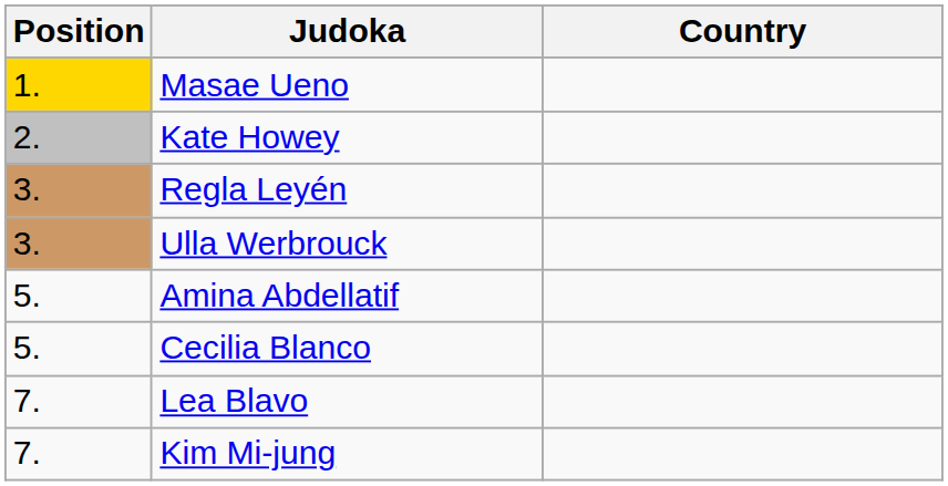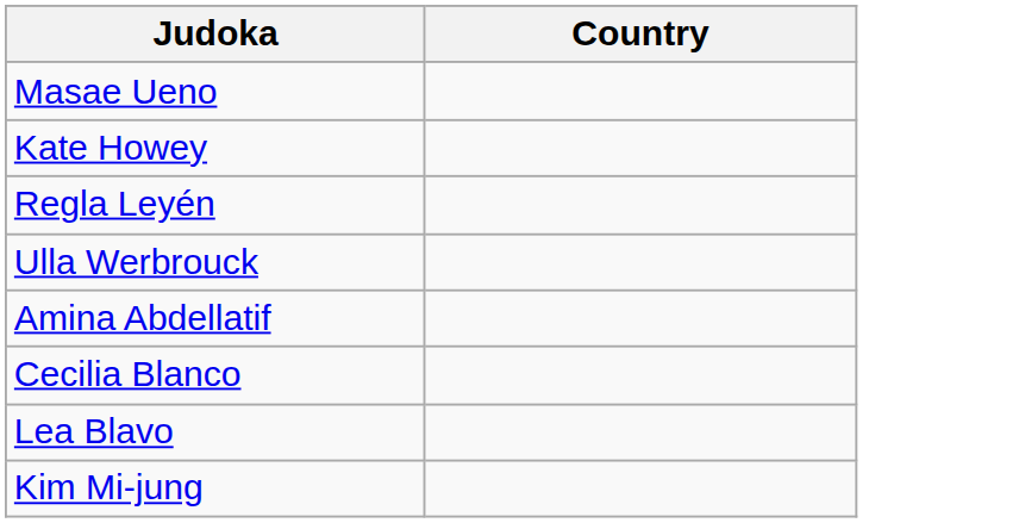- column: Position | 1. | 2. | 3. | 3. | 5. | 5. | 7. | 7.
